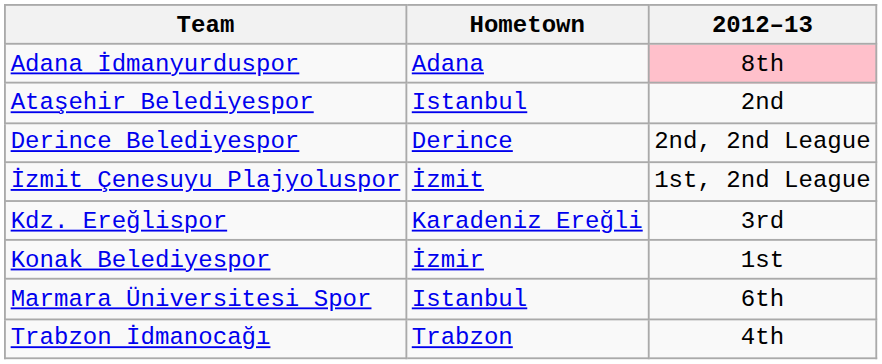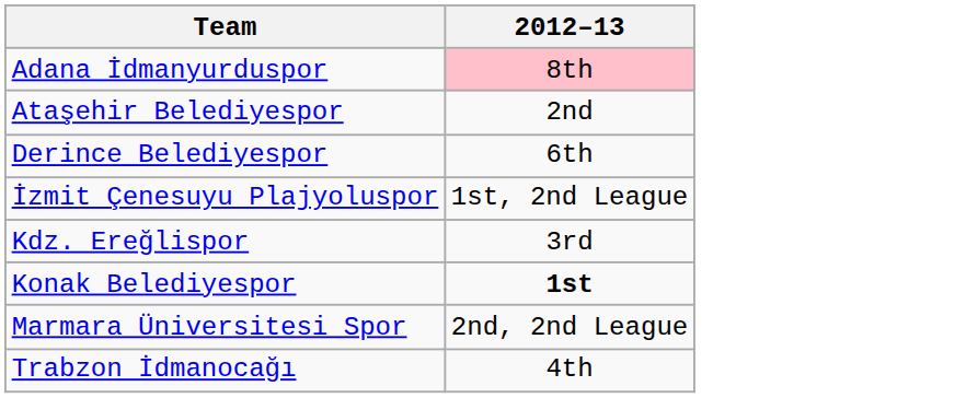- column: Hometown | Adana | Istanbul | Derince | İzmit | Karadeniz Ereğli | İzmir | Istanbul | Trabzon
Derince Belediyespor | 2012–13: 2nd, 2nd League -> 6th
Konak Belediyespor | 2012–13: normal -> bold
Marmara Üniversitesi Spor | 2012–13: 6th -> 2nd, 2nd League
